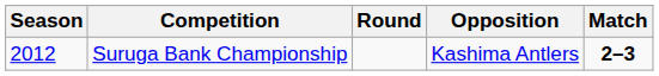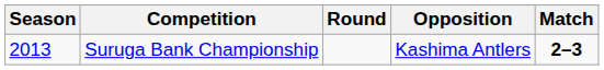Suruga Bank Championship | Season: 2012 -> 2013
